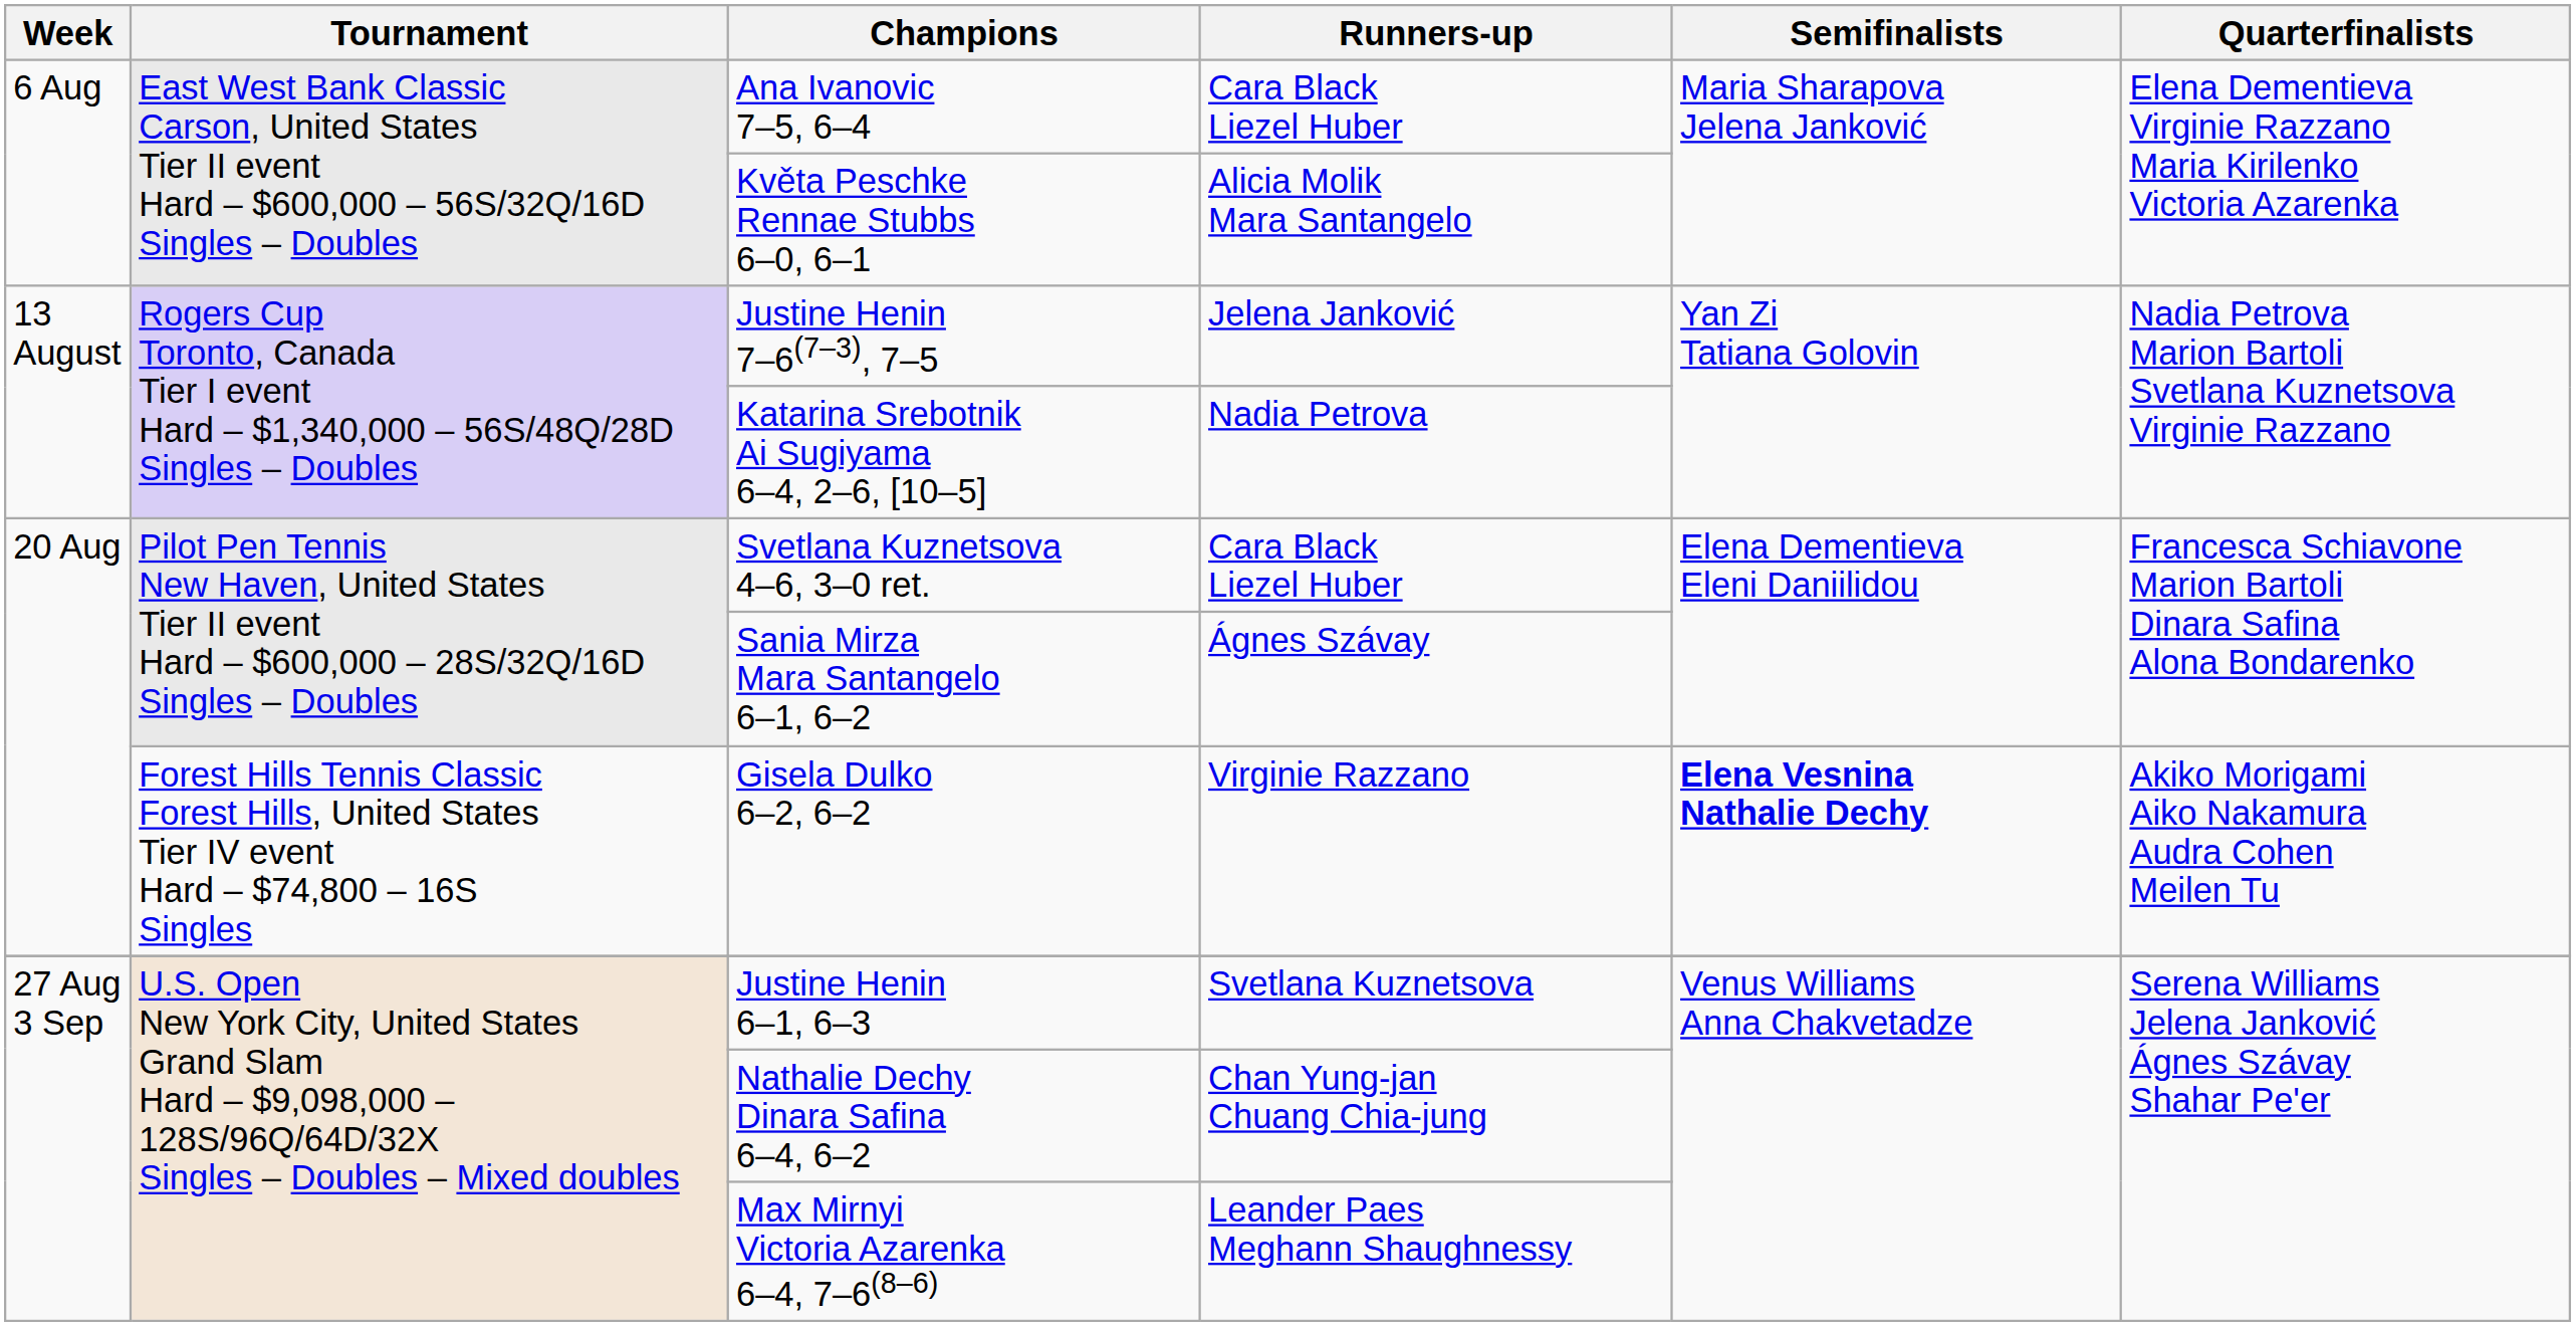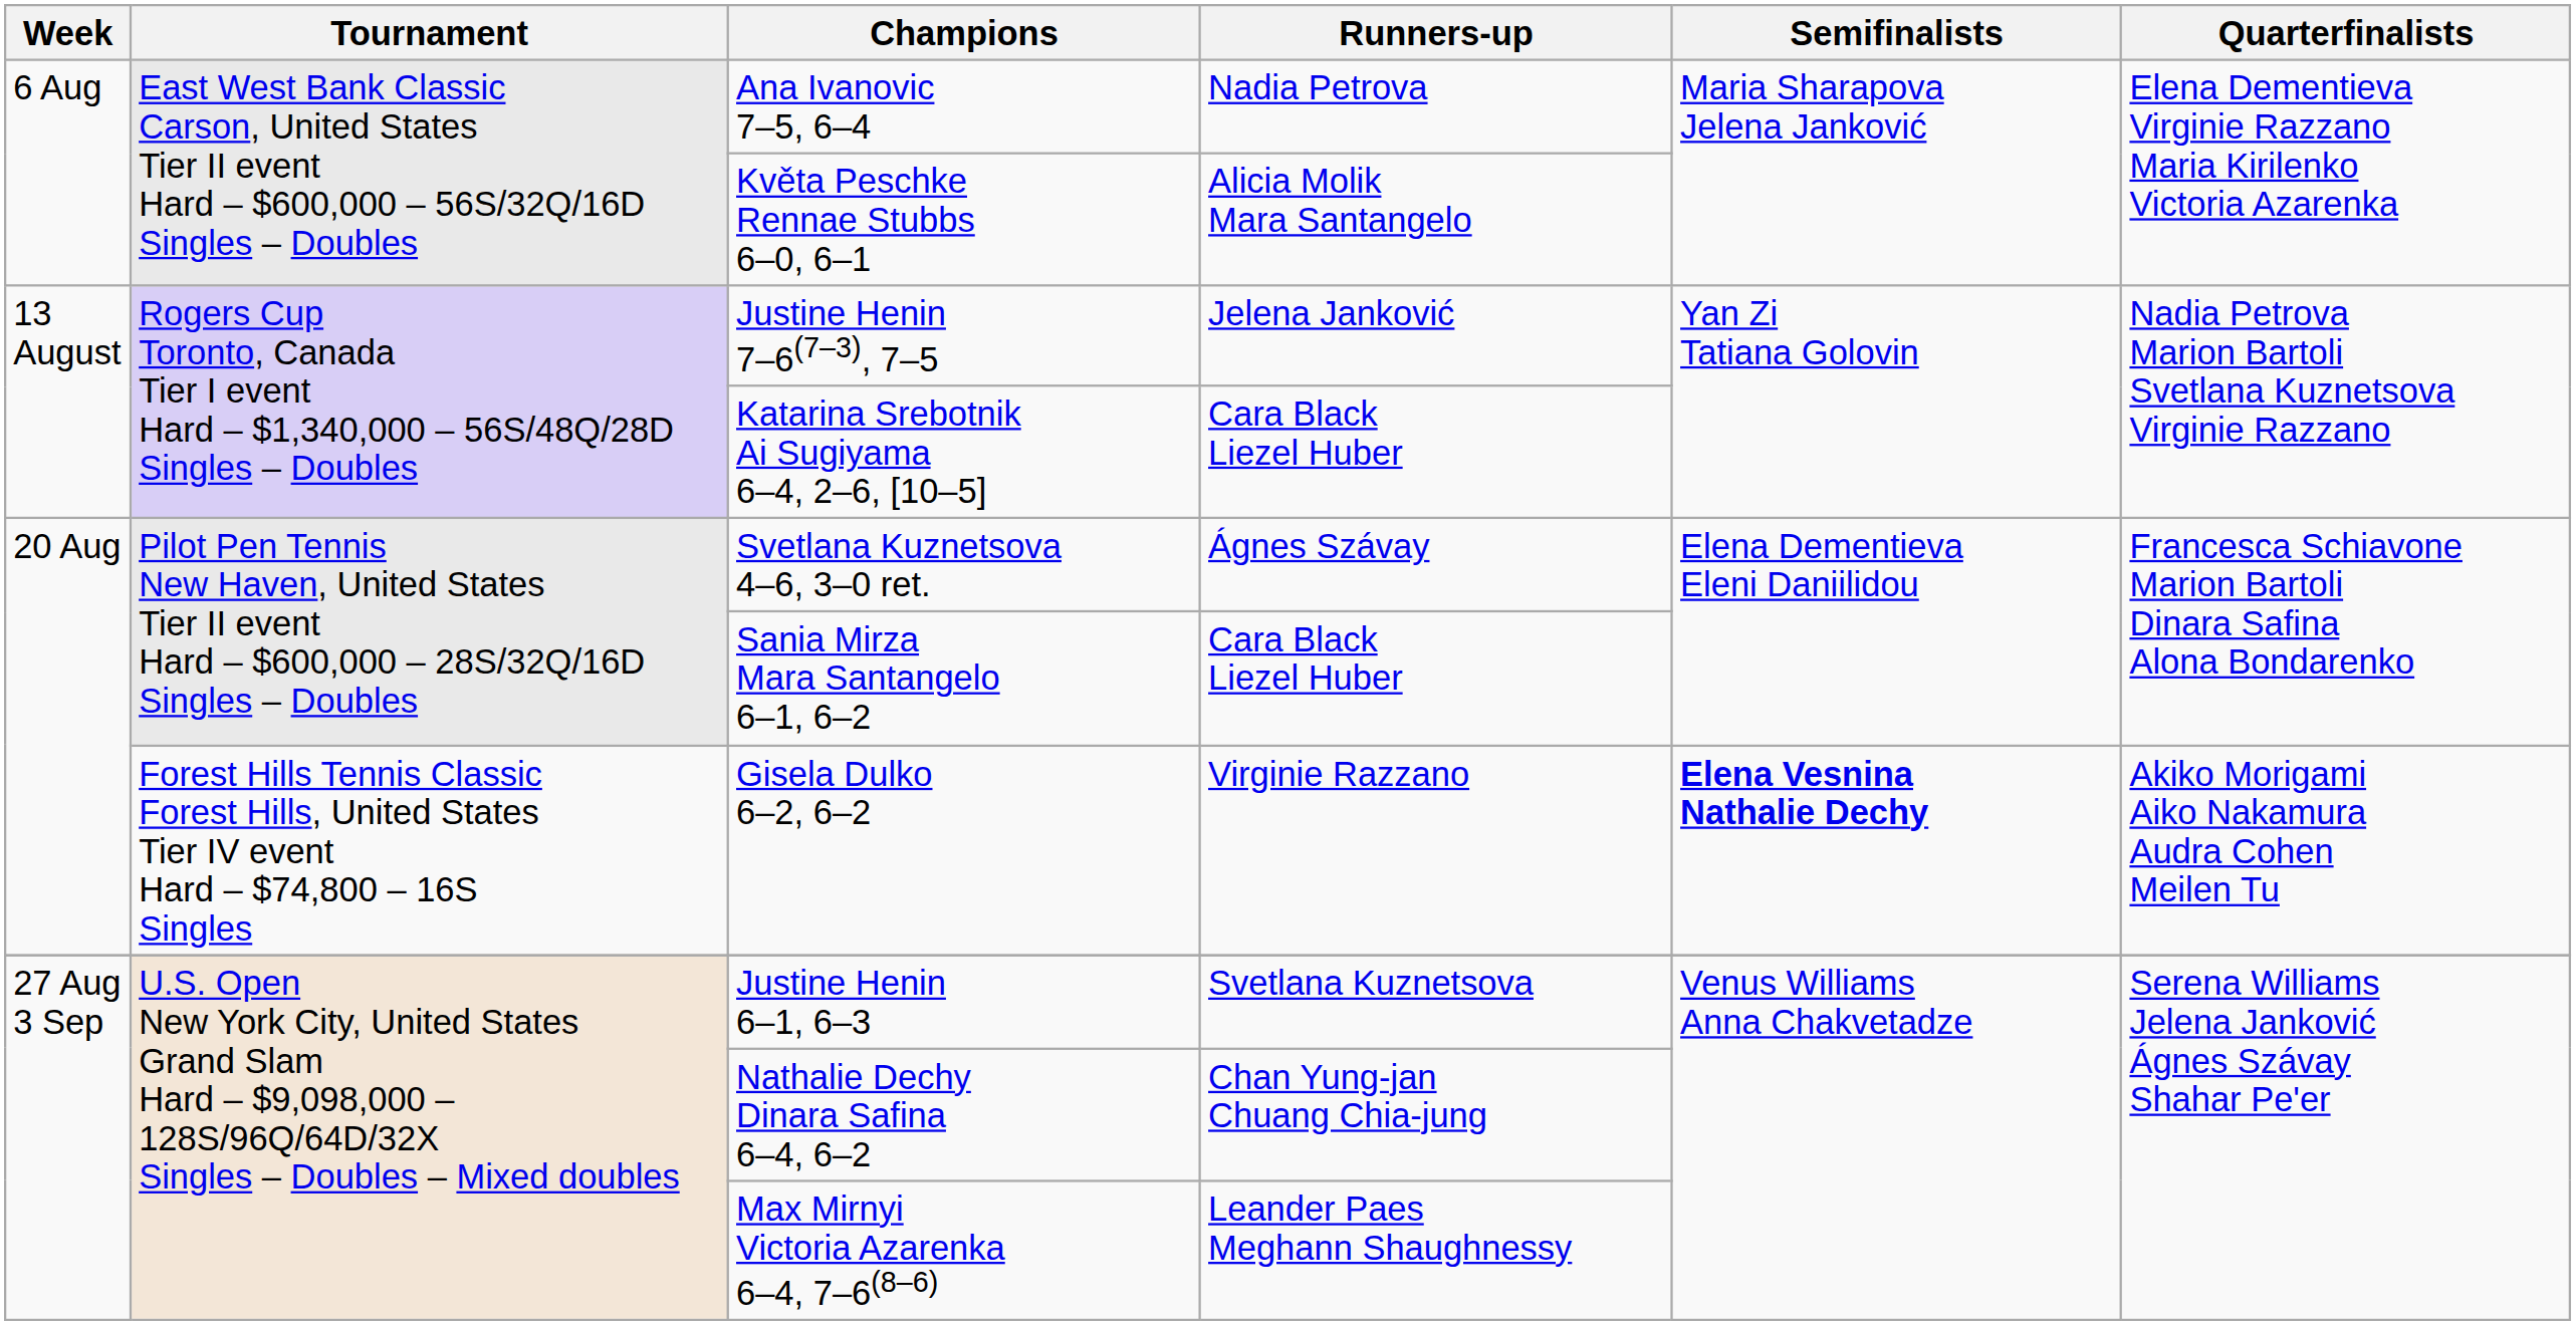Ana Ivanovic 7–5, 6–4 | Runners-up: Cara Black Liezel Huber -> Nadia Petrova
Katarina Srebotnik Ai Sugiyama 6–4, 2–6, [10–5] | Runners-up: Nadia Petrova -> Cara Black Liezel Huber
Svetlana Kuznetsova 4–6, 3–0 ret. | Runners-up: Cara Black Liezel Huber -> Ágnes Szávay
Sania Mirza Mara Santangelo 6–1, 6–2 | Runners-up: Ágnes Szávay -> Cara Black Liezel Huber
